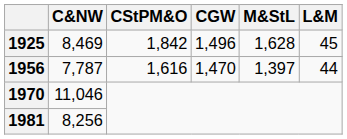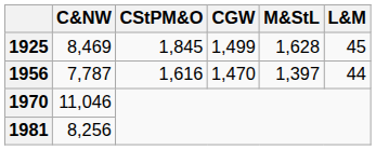1925 | CStPM&O: 1,842 -> 1,845
1925 | CGW: 1,496 -> 1,499
